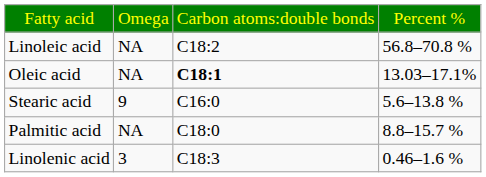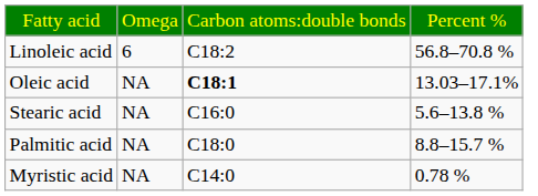Linoleic acid | column 2: NA -> 6
Stearic acid | column 2: 9 -> NA
- row: Linolenic acid | 3 | C18:3 | 0.46–1.6 %
+ row: Myristic acid | NA | C14:0 | 0.78 %
